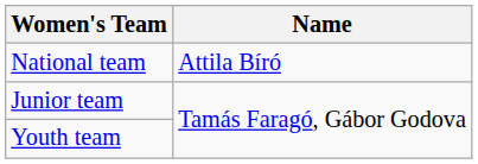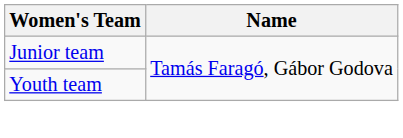- row: National team | Attila Bíró
